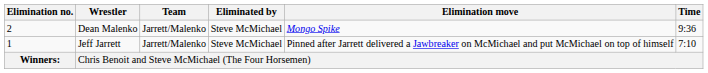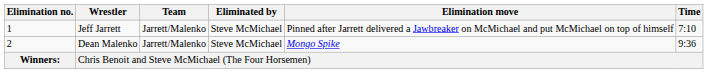rows swapped: Jeff Jarrett <-> Dean Malenko
